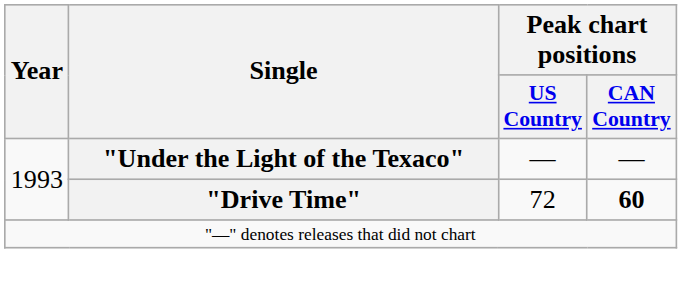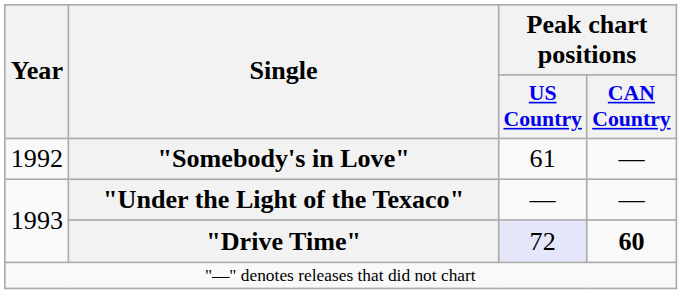+ row: 1992 | "Somebody's in Love" | 61 | —
"Drive Time" | Peak chart positions / US Country: no background -> lavender background
